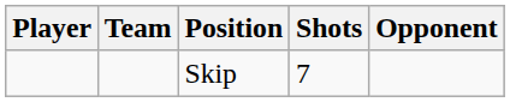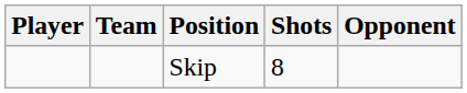Skip | Shots: 7 -> 8
